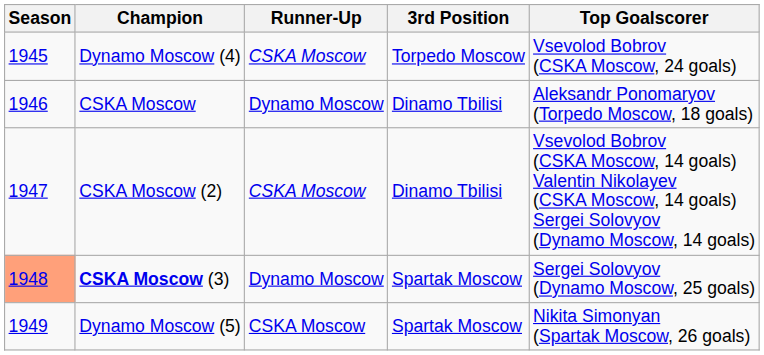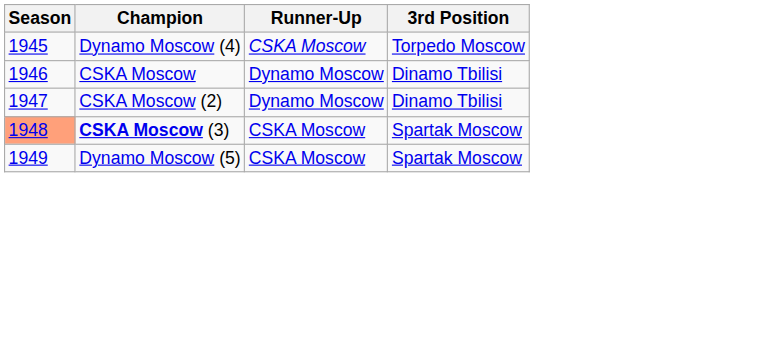- column: Top Goalscorer | Vsevolod Bobrov (CSKA Moscow, 24 goals) | Aleksandr Ponomaryov (Torpedo Moscow, 18 goals) | Vsevolod Bobrov (CSKA Moscow, 14 goals) Valentin Nikolayev (CSKA Moscow, 14 goals) Sergei Solovyov (Dynamo Moscow, 14 goals) | Sergei Solovyov (Dynamo Moscow, 25 goals) | Nikita Simonyan (Spartak Moscow, 26 goals)
CSKA Moscow (2) | Runner-Up: CSKA Moscow -> Dynamo Moscow
CSKA Moscow (3) | Runner-Up: Dynamo Moscow -> CSKA Moscow
